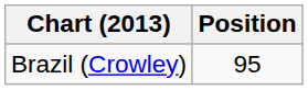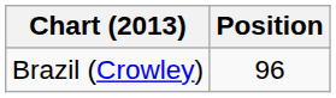Brazil (Crowley) | Position: 95 -> 96
